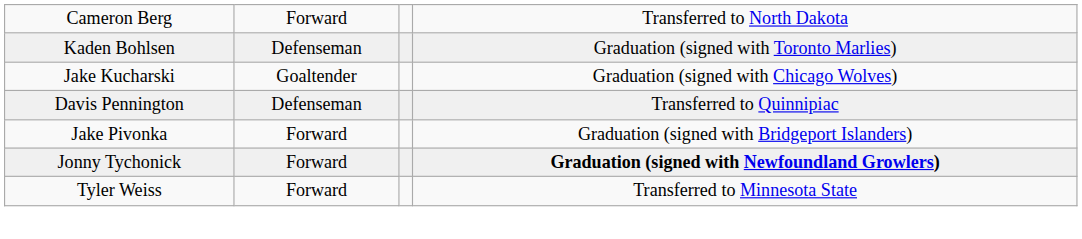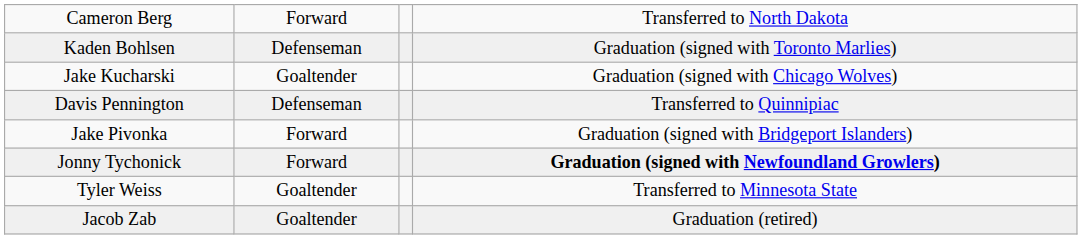Tyler Weiss | column 2: Forward -> Goaltender
+ row: Jacob Zab | Goaltender | Graduation (retired)
